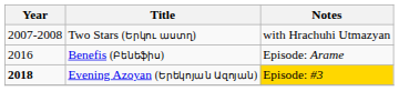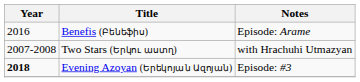rows swapped: Two Stars (Երկու աստղ) <-> Benefis (Բենեֆիս)
Evening Azoyan (Երեկոյան Ազոյան) | Notes: gold background -> no background
